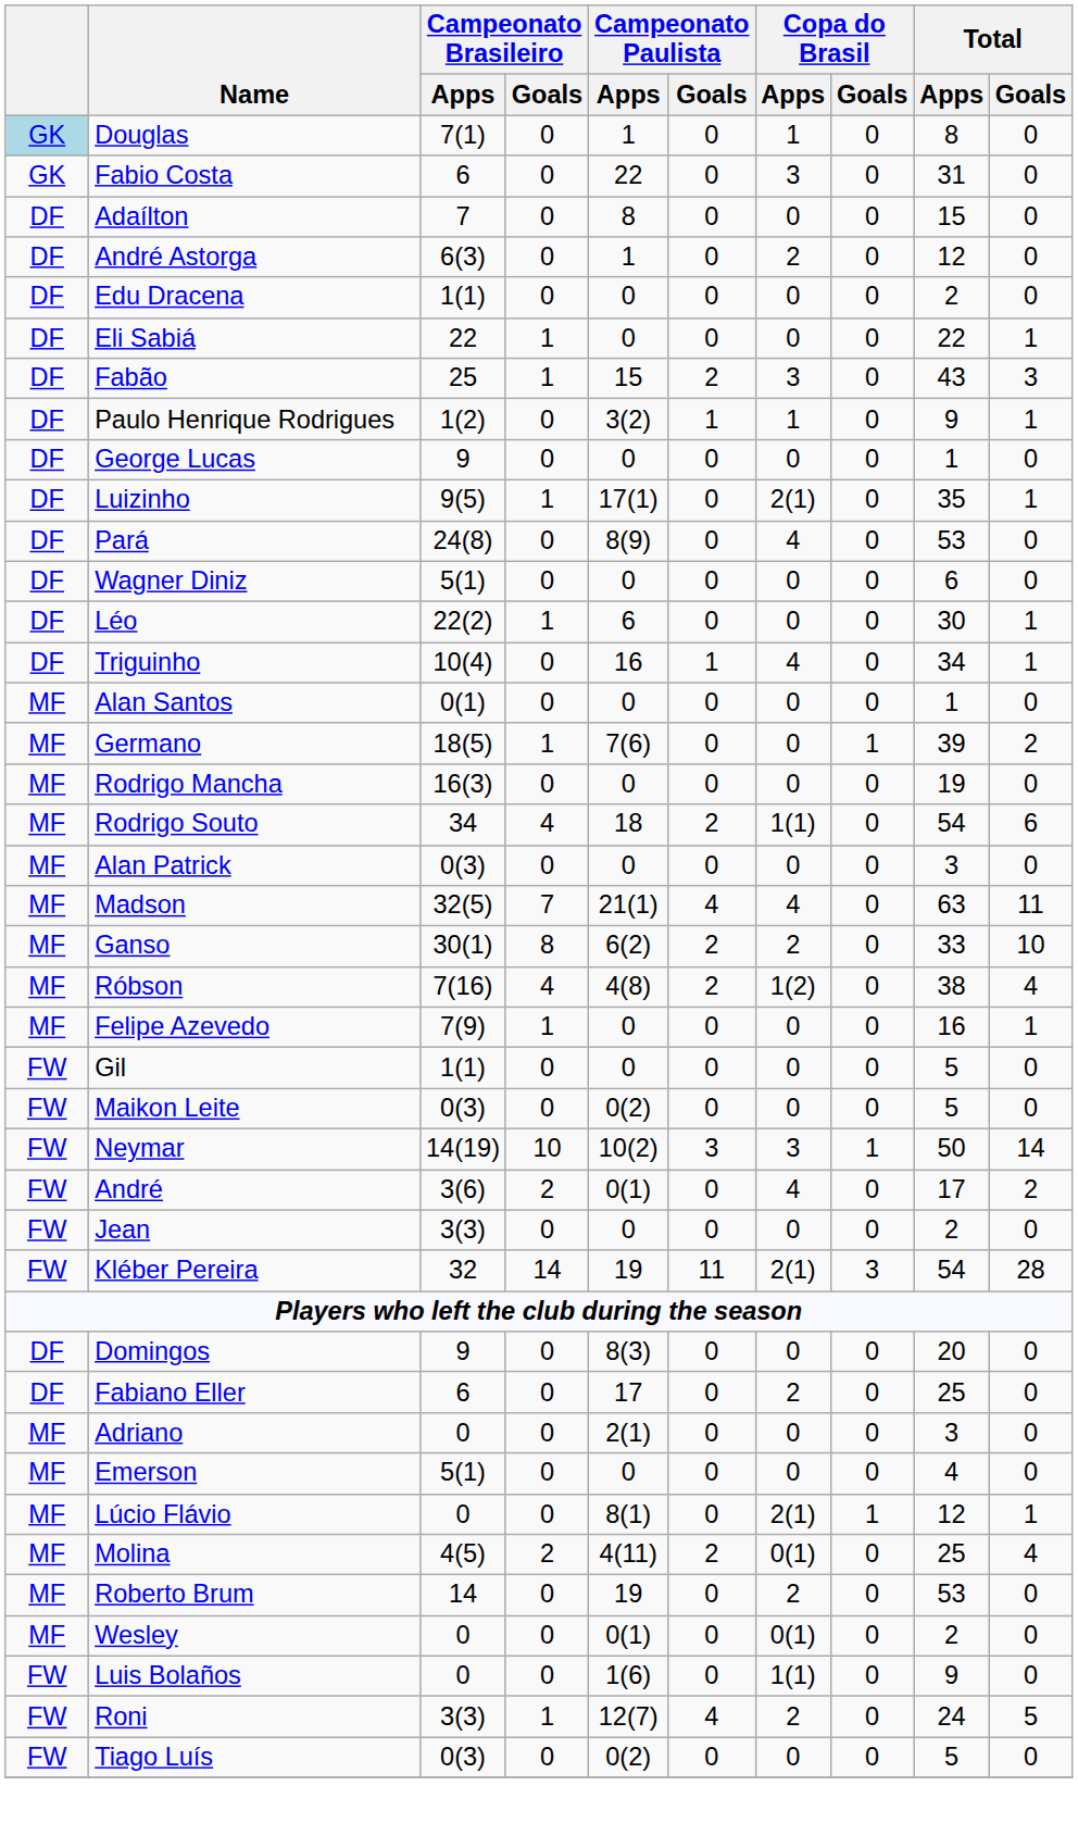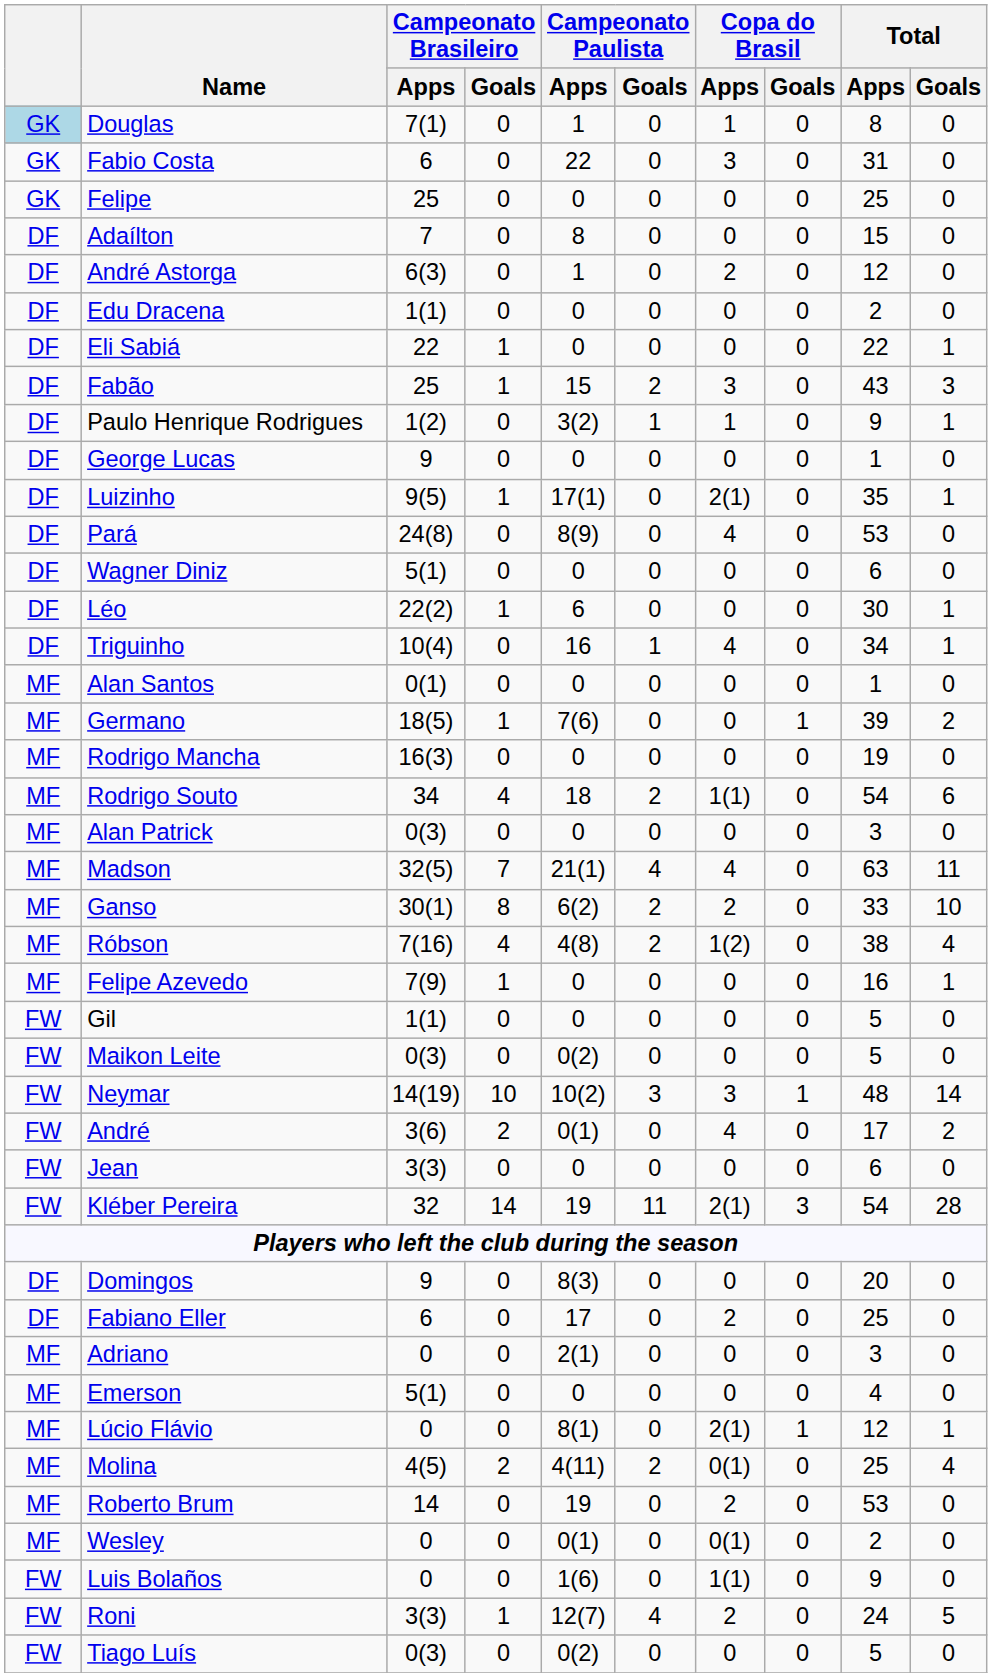+ row: GK | Felipe | 25 | 0 | 0 | 0 | 0 | 0 | 25 | 0
Neymar | Total / Apps: 50 -> 48
Jean | Total / Apps: 2 -> 6
